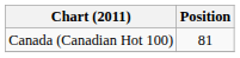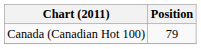Canada (Canadian Hot 100) | Position: 81 -> 79
